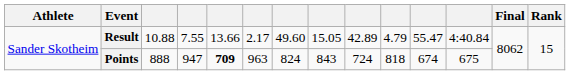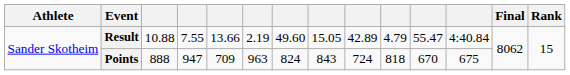Result | column 6: 2.17 -> 2.19
Points | column 5: bold -> normal
Points | column 11: 674 -> 670
